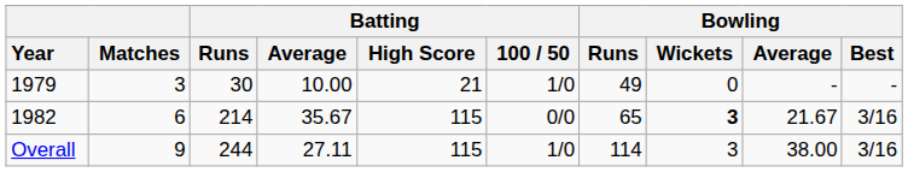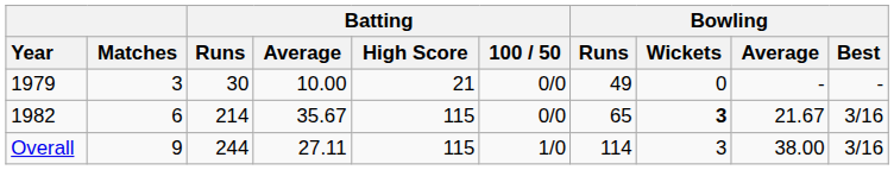1979 | Batting / 100 / 50: 1/0 -> 0/0
